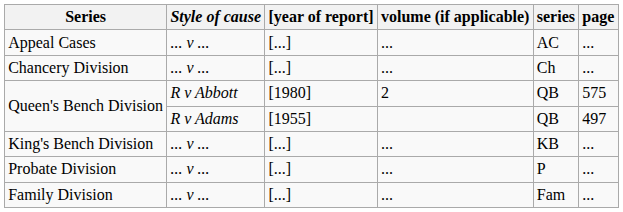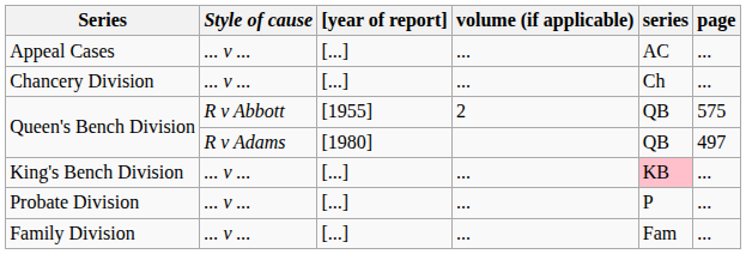Queen's Bench Division / R v Abbott | [year of report]: [1980] -> [1955]
Queen's Bench Division / R v Adams | [year of report]: [1955] -> [1980]
King's Bench Division | series: no background -> pink background
